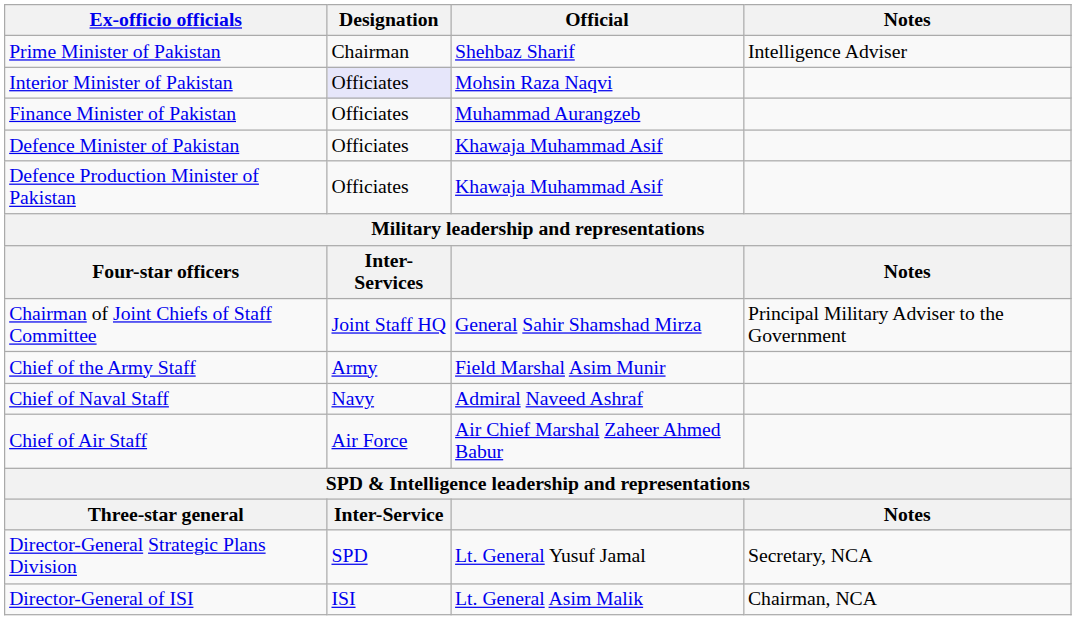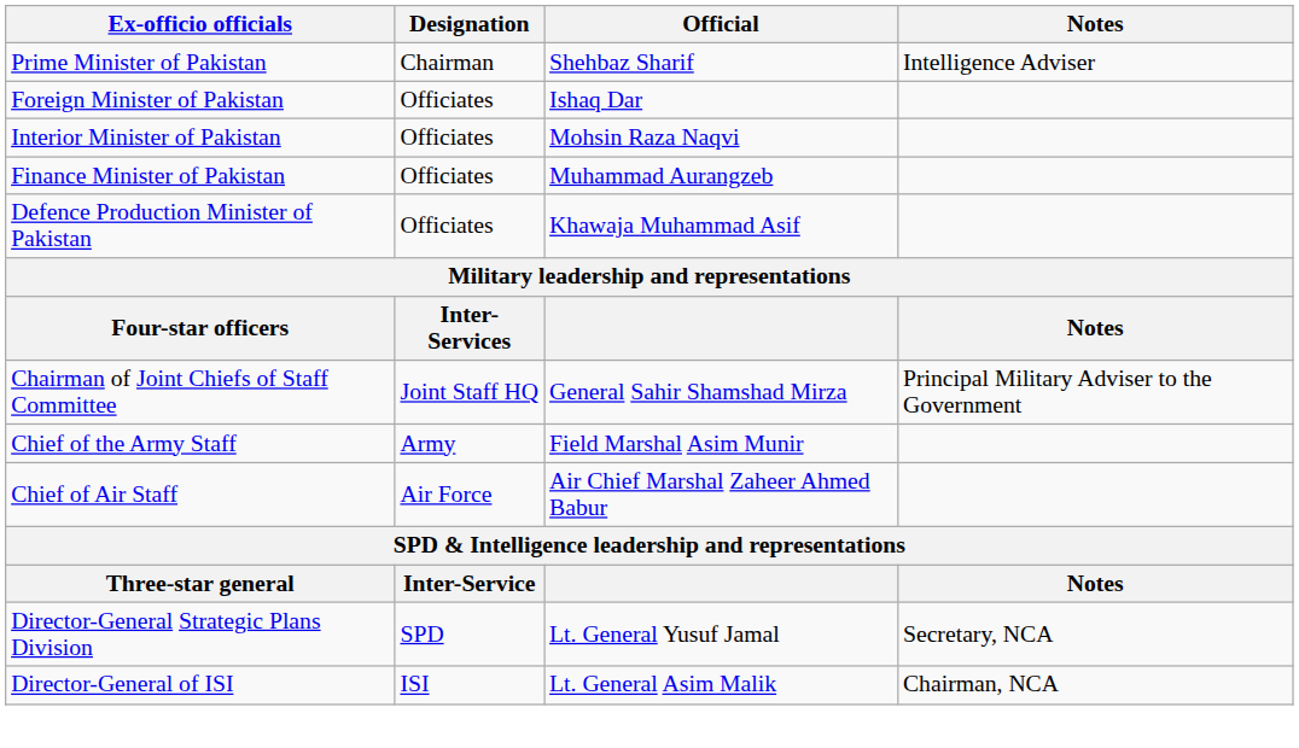+ row: Foreign Minister of Pakistan | Officiates | Ishaq Dar
Interior Minister of Pakistan | Designation: lavender background -> no background
- row: Defence Minister of Pakistan | Officiates | Khawaja Muhammad Asif
- row: Chief of Naval Staff | Navy | Admiral Naveed Ashraf
